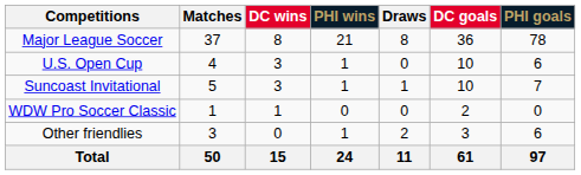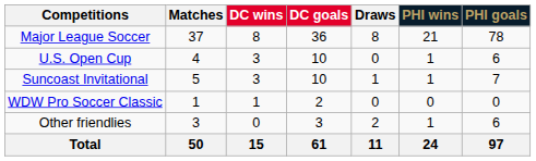columns swapped: DC goals <-> PHI wins
